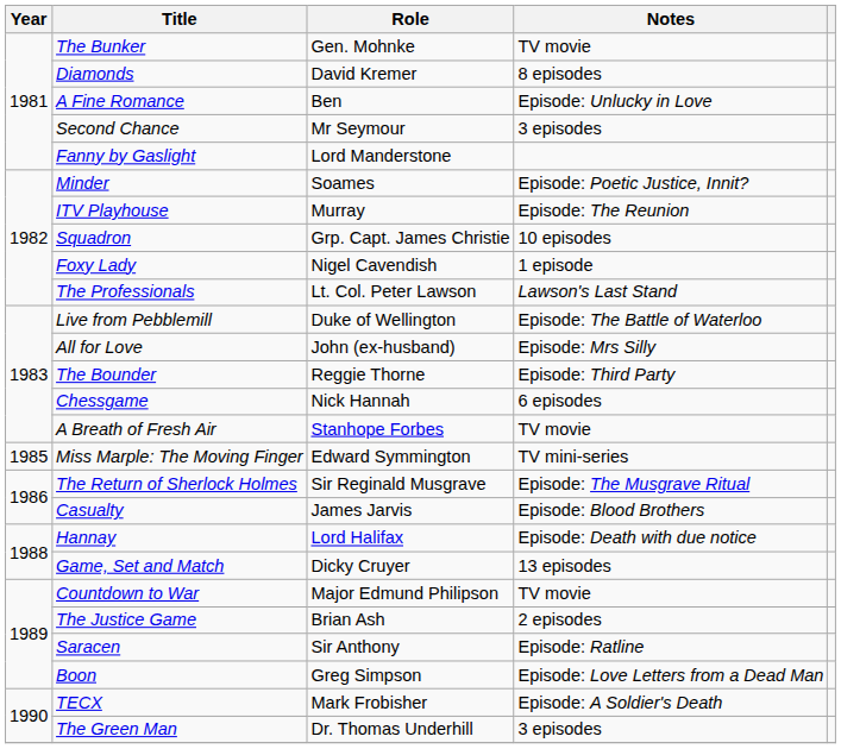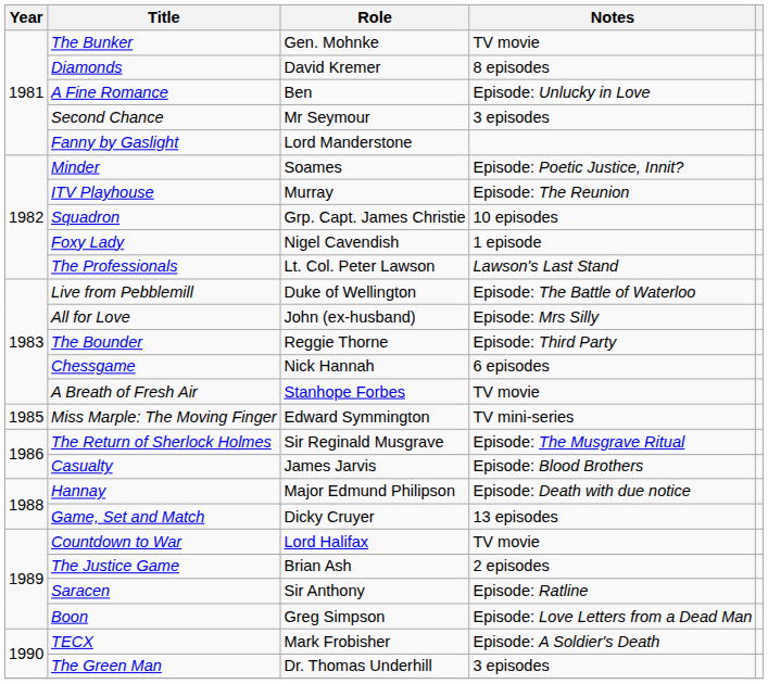Hannay | Role: Lord Halifax -> Major Edmund Philipson
Countdown to War | Role: Major Edmund Philipson -> Lord Halifax
